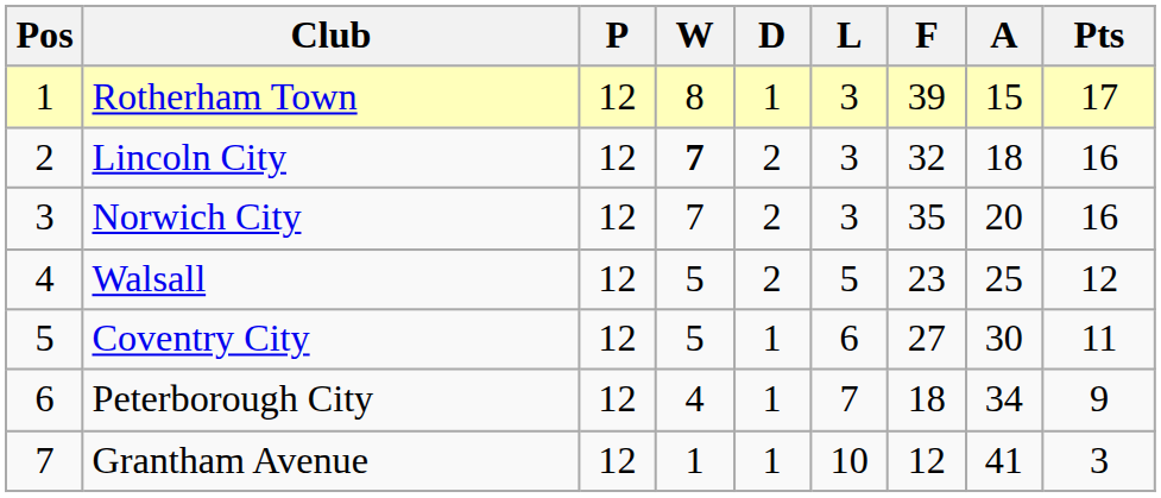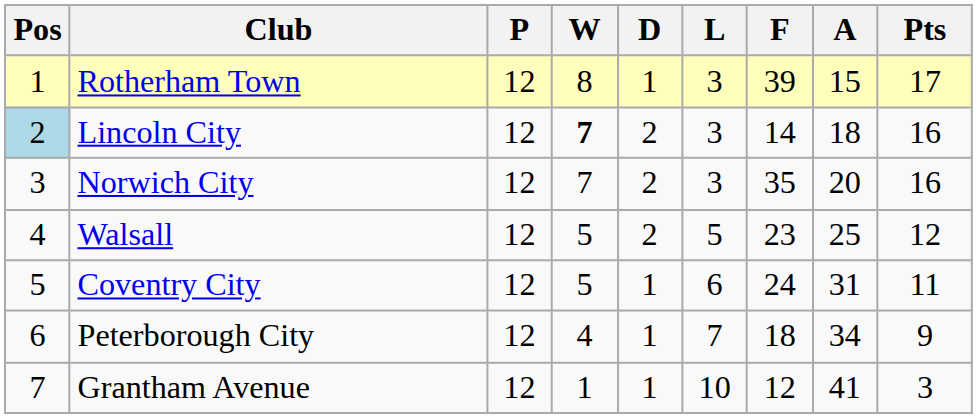Lincoln City | Pos: no background -> lightblue background
Lincoln City | F: 32 -> 14
Coventry City | F: 27 -> 24
Coventry City | A: 30 -> 31
